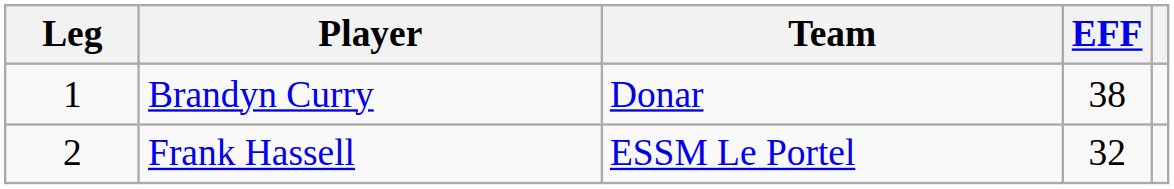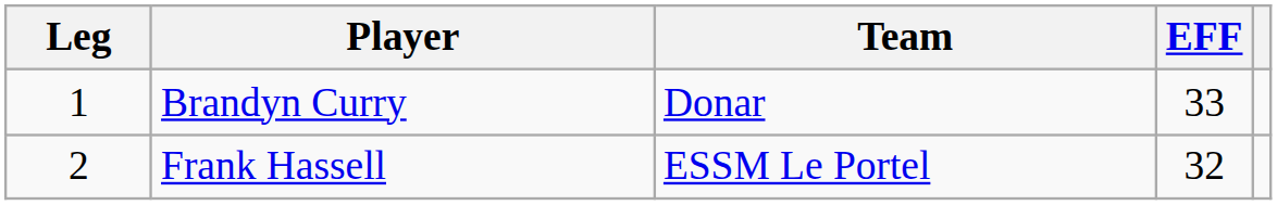Brandyn Curry | EFF: 38 -> 33
